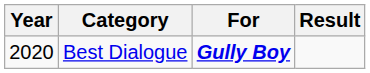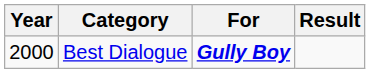Best Dialogue | Year: 2020 -> 2000
